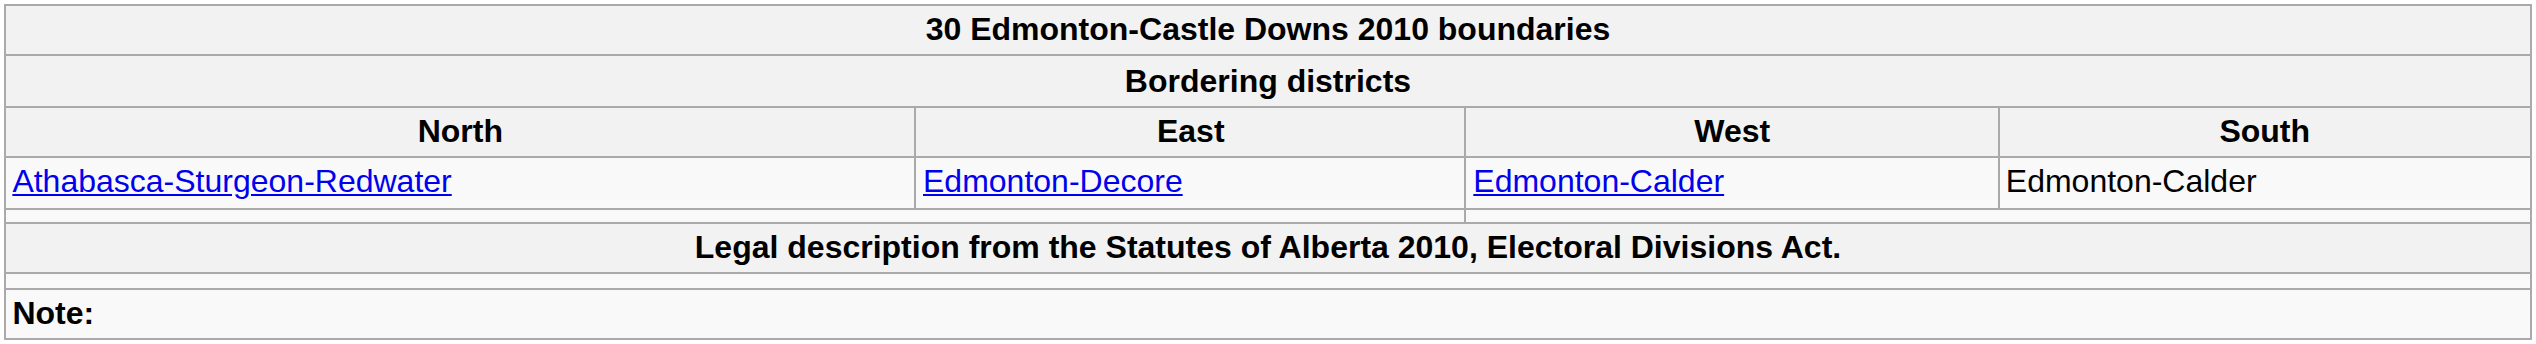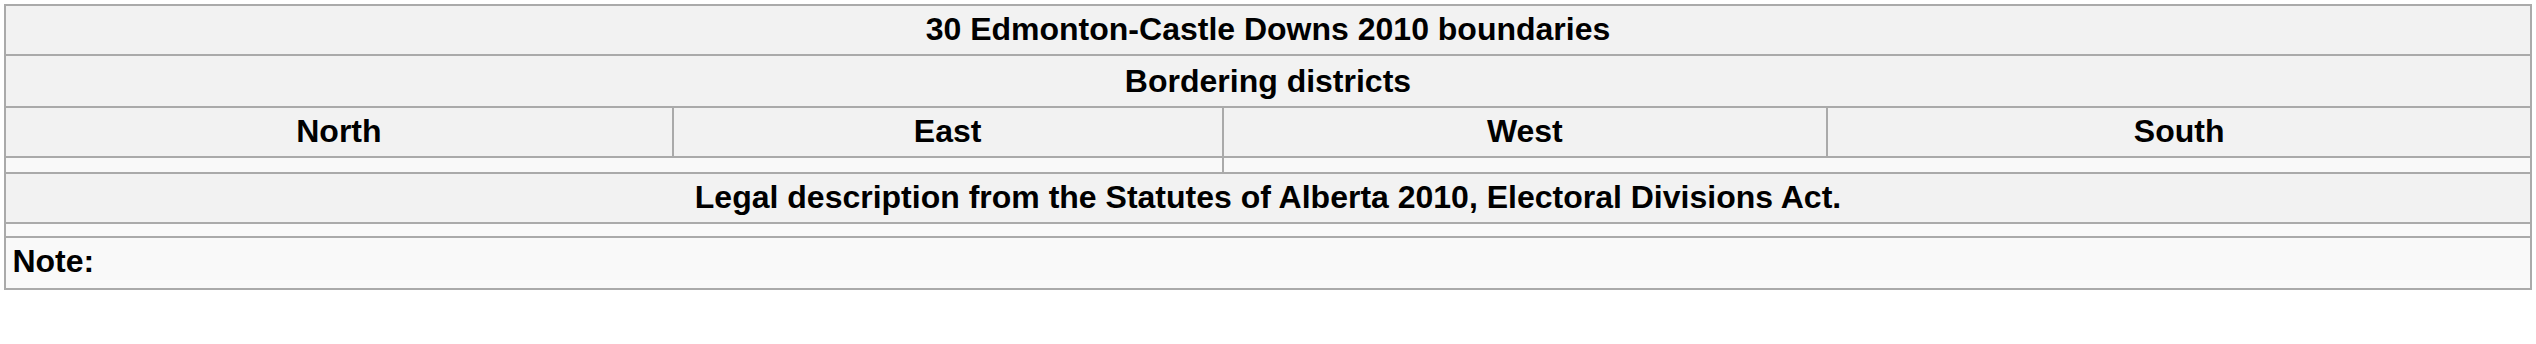- row: Athabasca-Sturgeon-Redwater | Edmonton-Decore | Edmonton-Calder | Edmonton-Calder
